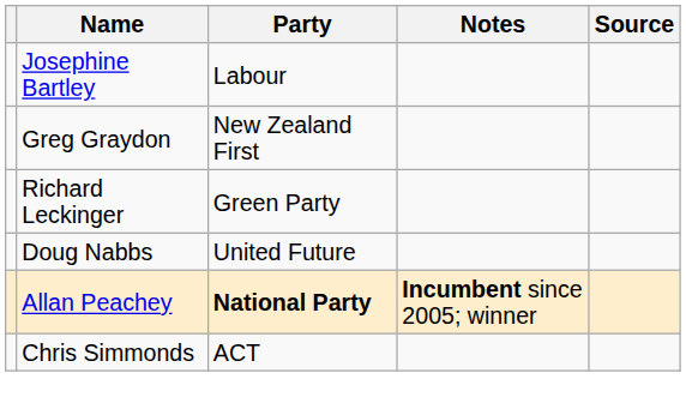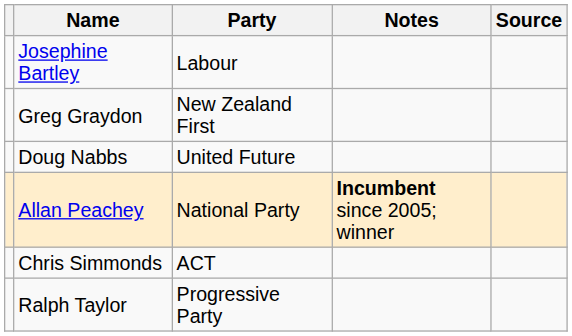- row: Richard Leckinger | Green Party
Allan Peachey | Party: bold -> normal
+ row: Ralph Taylor | Progressive Party
